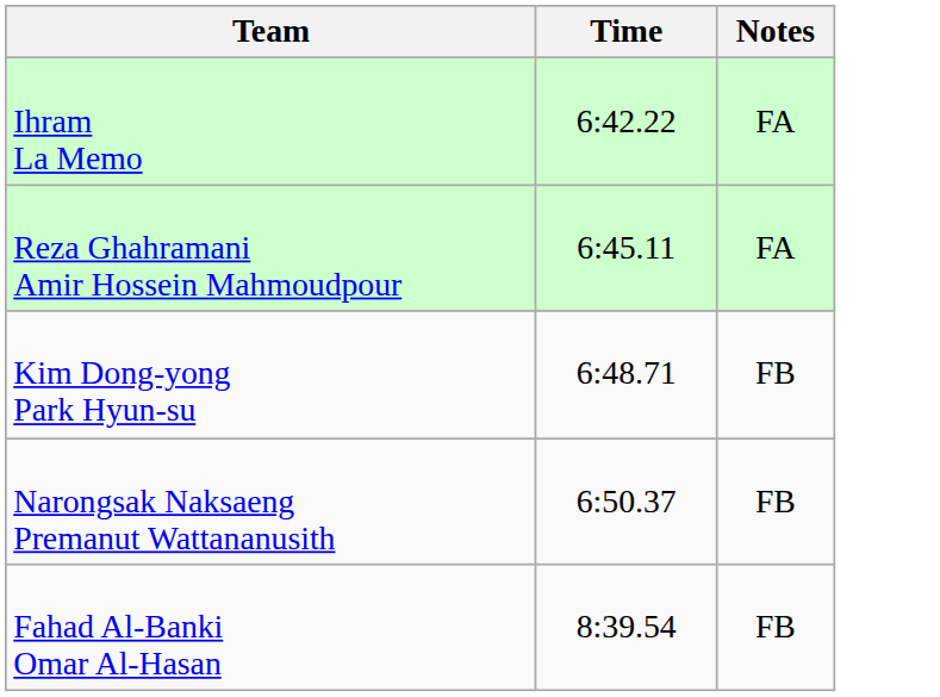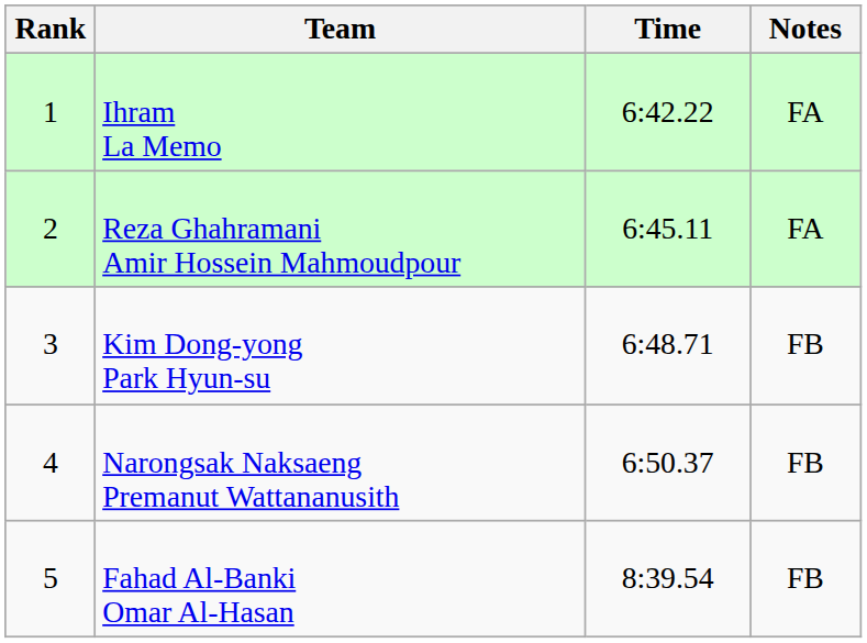+ column: Rank | 1 | 2 | 3 | 4 | 5
